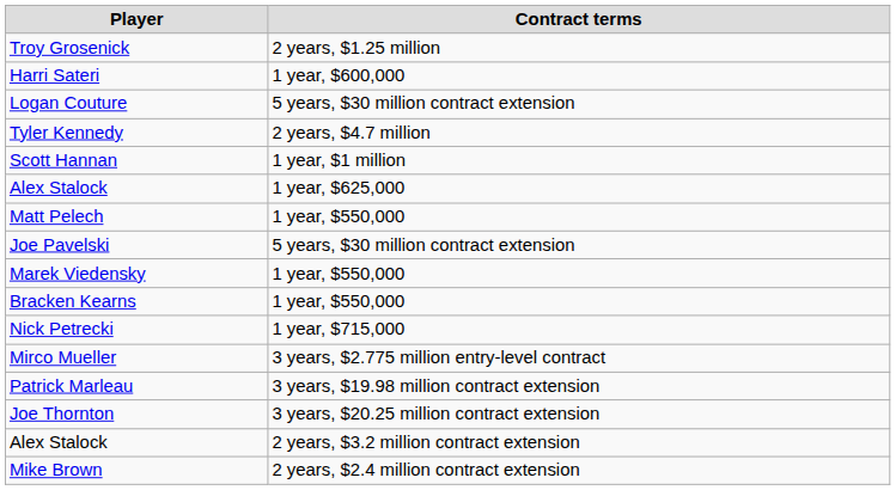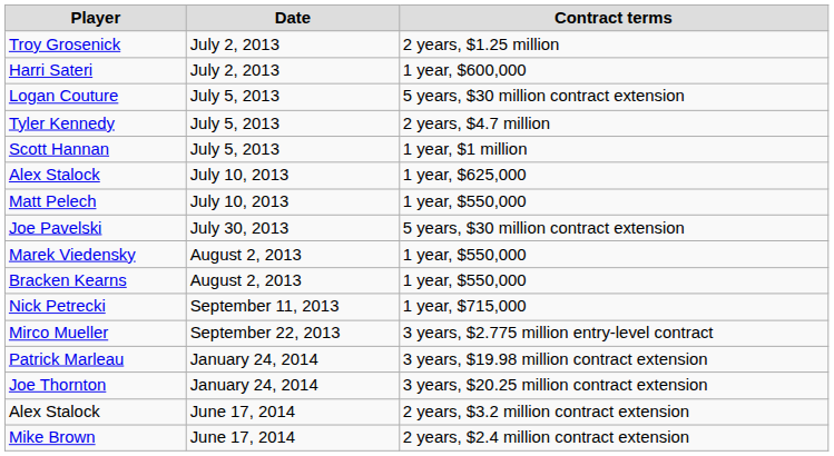+ column: Date | July 2, 2013 | July 2, 2013 | July 5, 2013 | July 5, 2013 | July 5, 2013 | July 10, 2013 | July 10, 2013 | July 30, 2013 | August 2, 2013 | August 2, 2013 | September 11, 2013 | September 22, 2013 | January 24, 2014 | January 24, 2014 | June 17, 2014 | June 17, 2014
